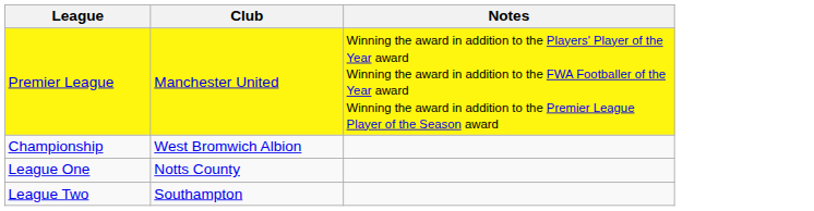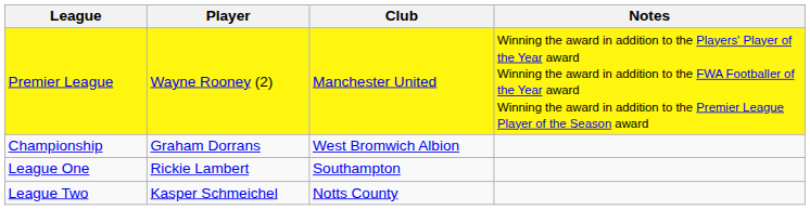+ column: Player | Wayne Rooney (2) | Graham Dorrans | Rickie Lambert | Kasper Schmeichel
League One | Club: Notts County -> Southampton
League Two | Club: Southampton -> Notts County
